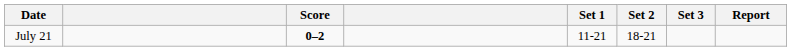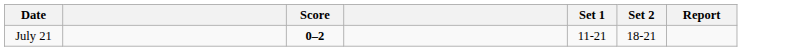- column: Set 3
